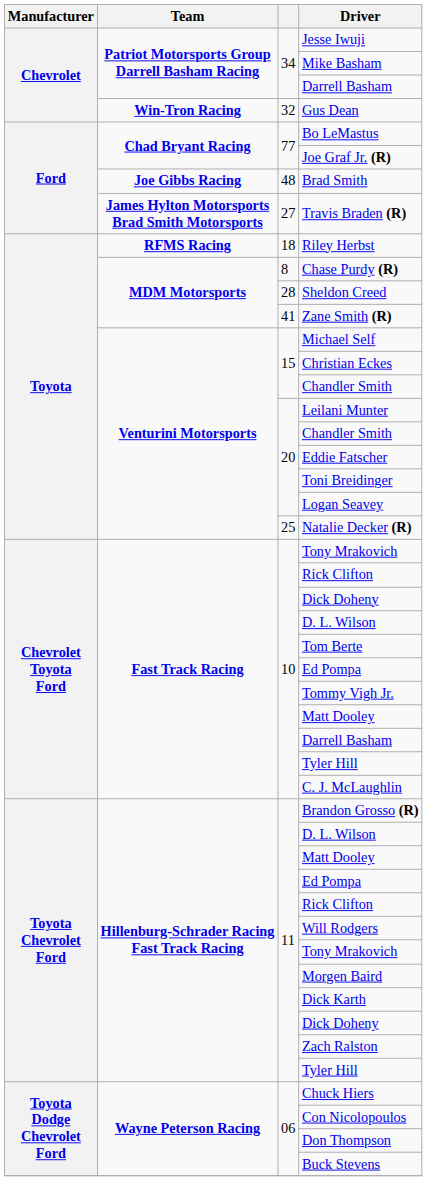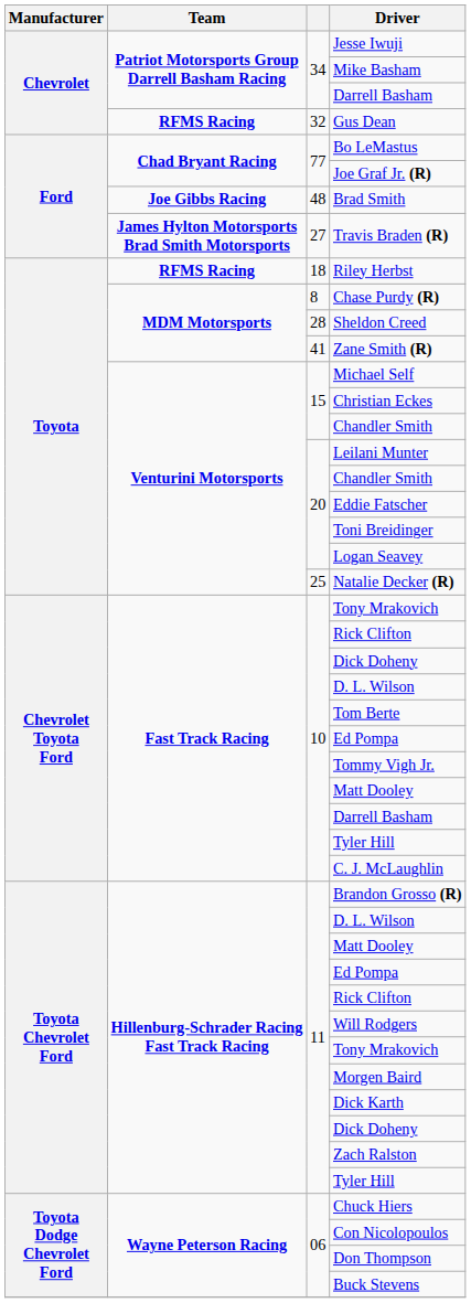Gus Dean | Team: Win-Tron Racing -> RFMS Racing
